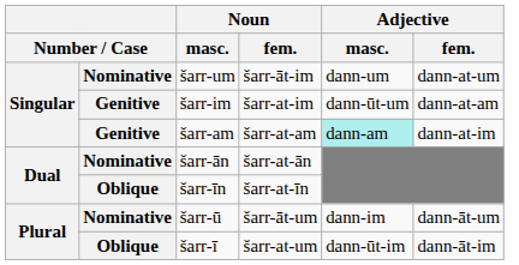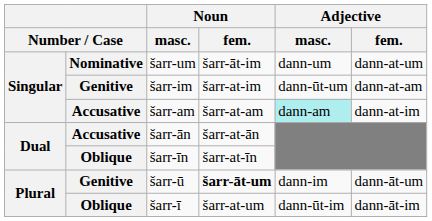šarr-am | column 2: Genitive -> Accusative
šarr-ān | column 2: Nominative -> Accusative
šarr-ū | column 2: Nominative -> Genitive
šarr-ū | Noun / fem.: normal -> bold
